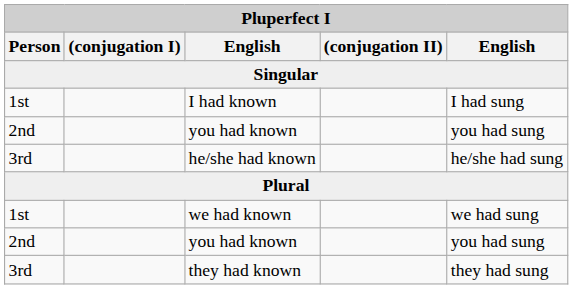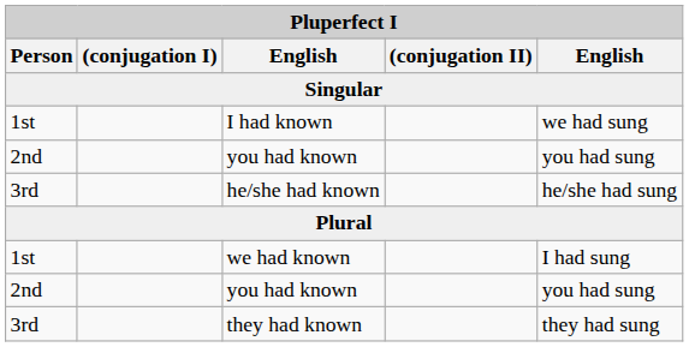I had known | column 5: I had sung -> we had sung
we had known | column 5: we had sung -> I had sung
